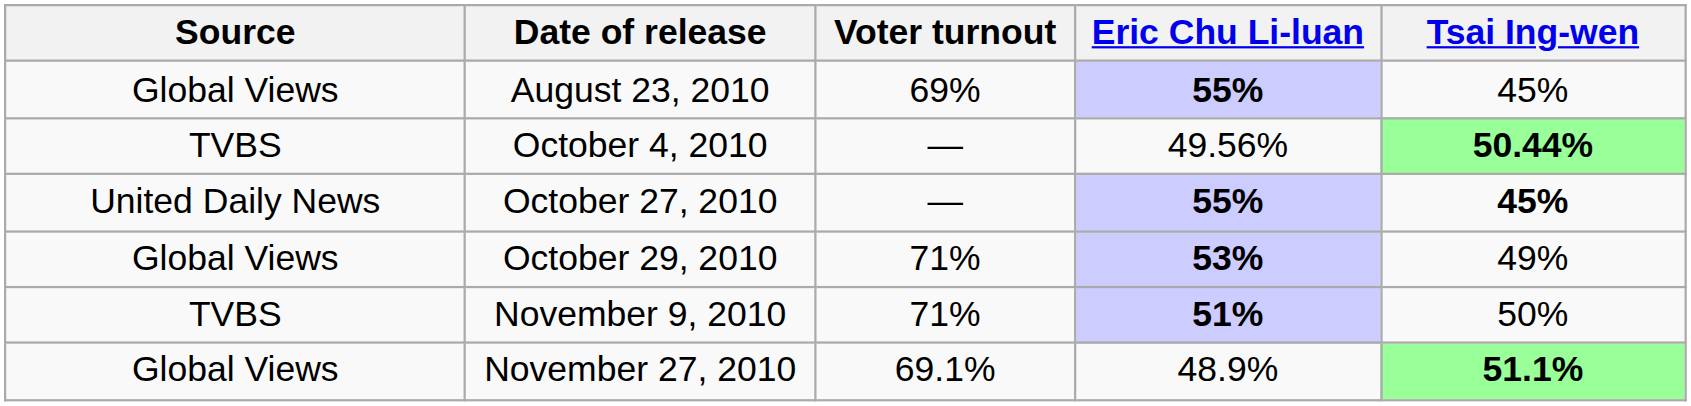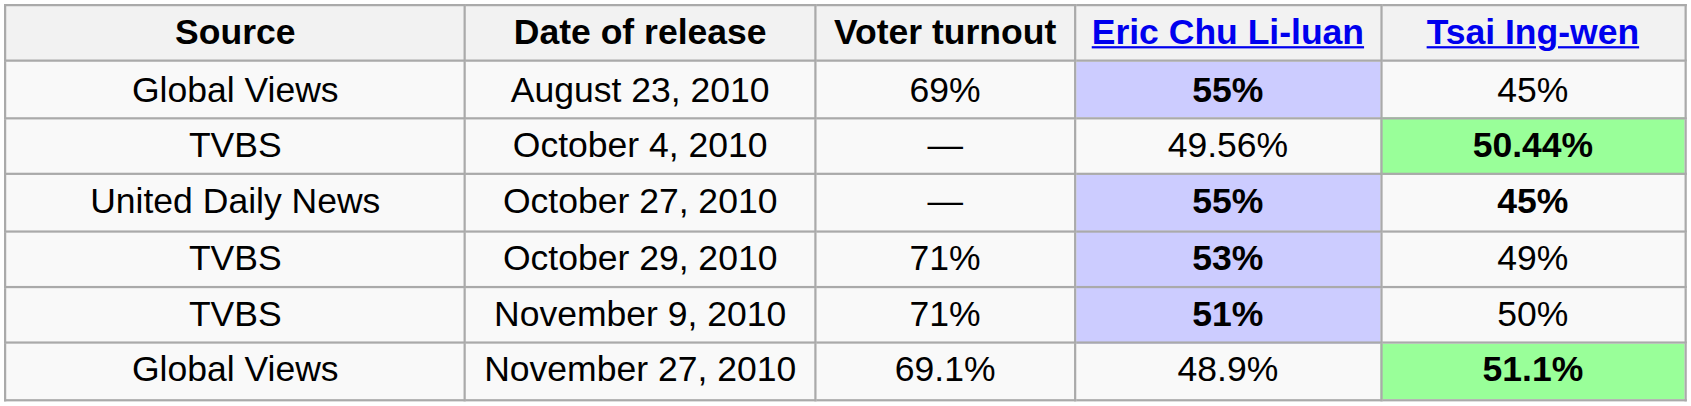October 29, 2010 | Source: Global Views -> TVBS
